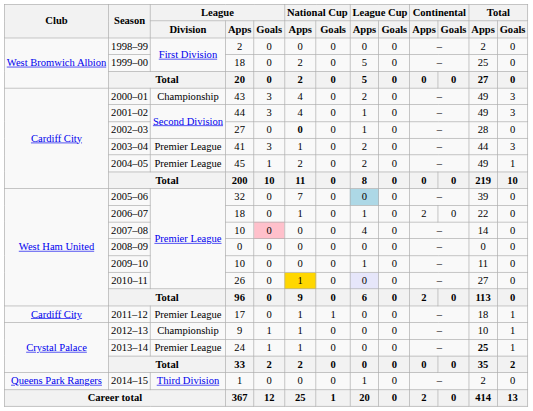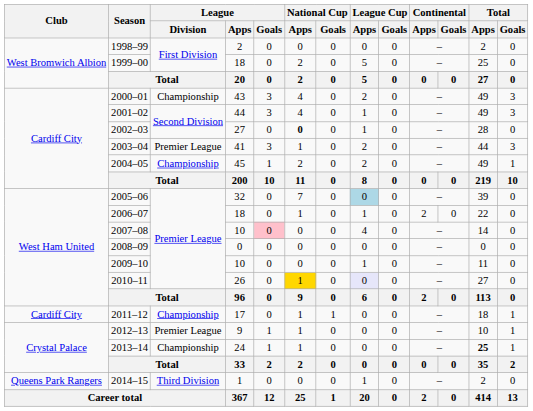2004–05 | League / Division: Premier League -> Championship
2011–12 | League / Division: Premier League -> Championship
2012–13 | League / Division: Championship -> Premier League
2013–14 | League / Division: Premier League -> Championship
